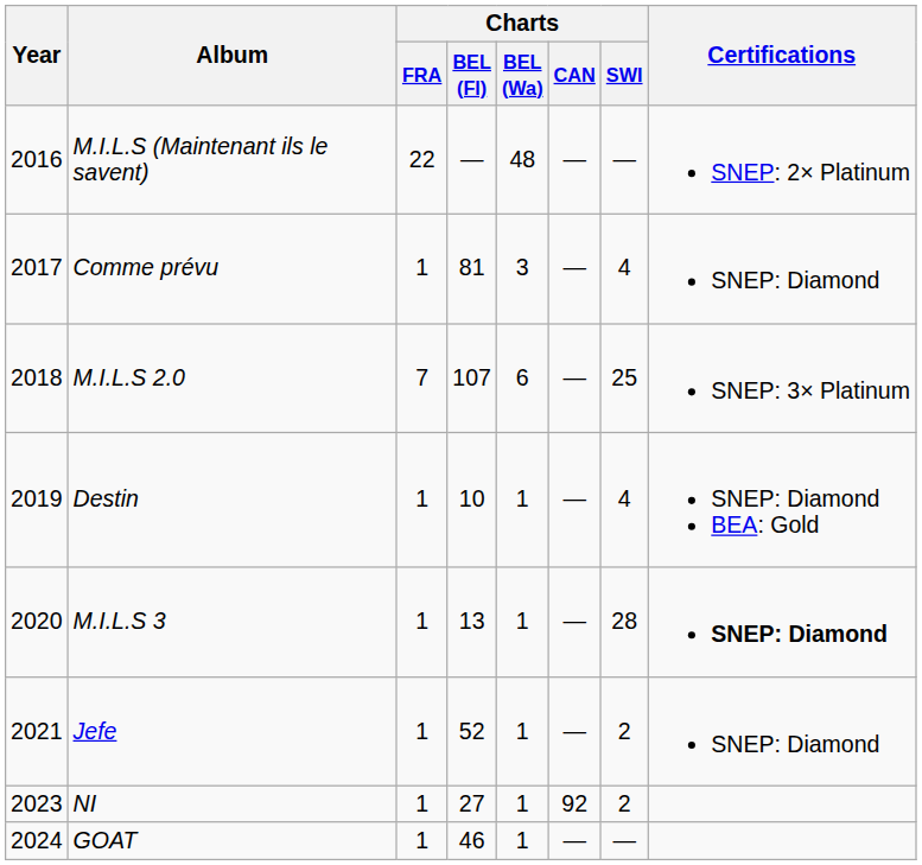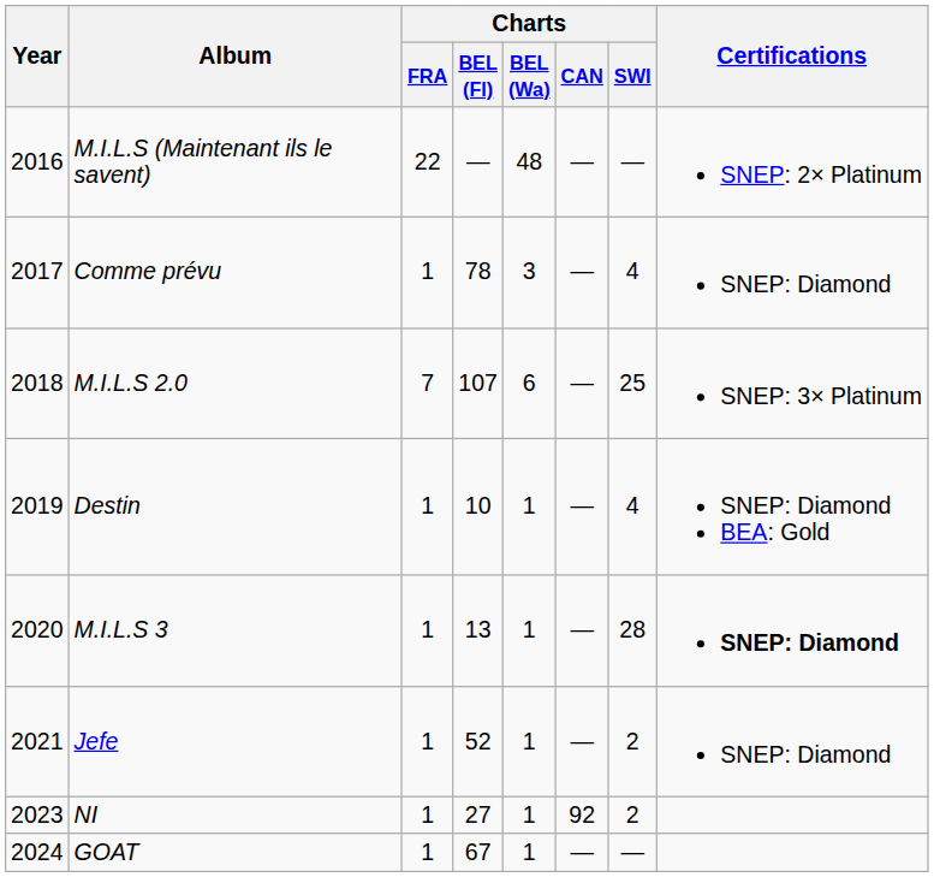Comme prévu | Charts / BEL (Fl): 81 -> 78
GOAT | Charts / BEL (Fl): 46 -> 67
